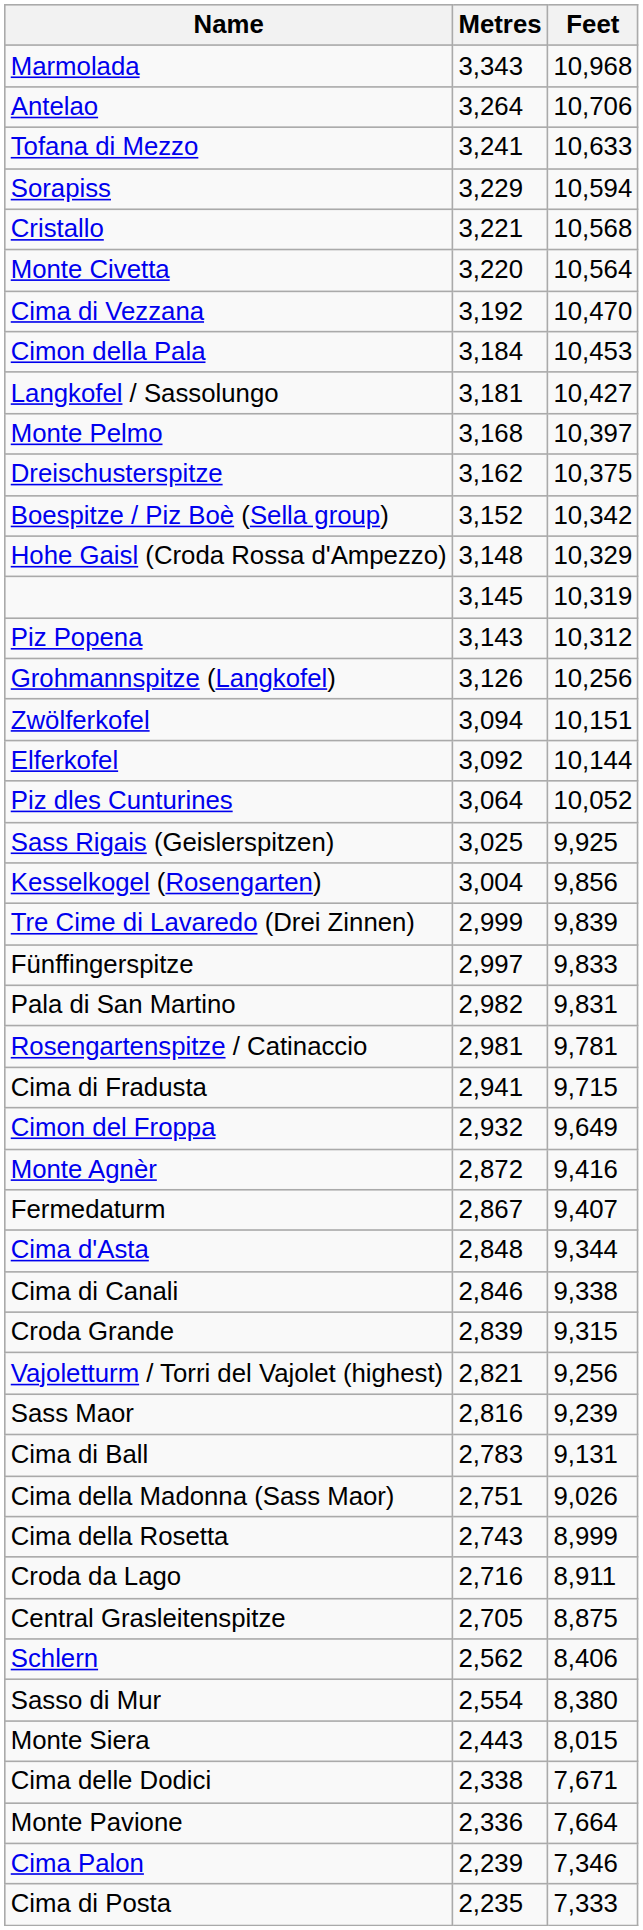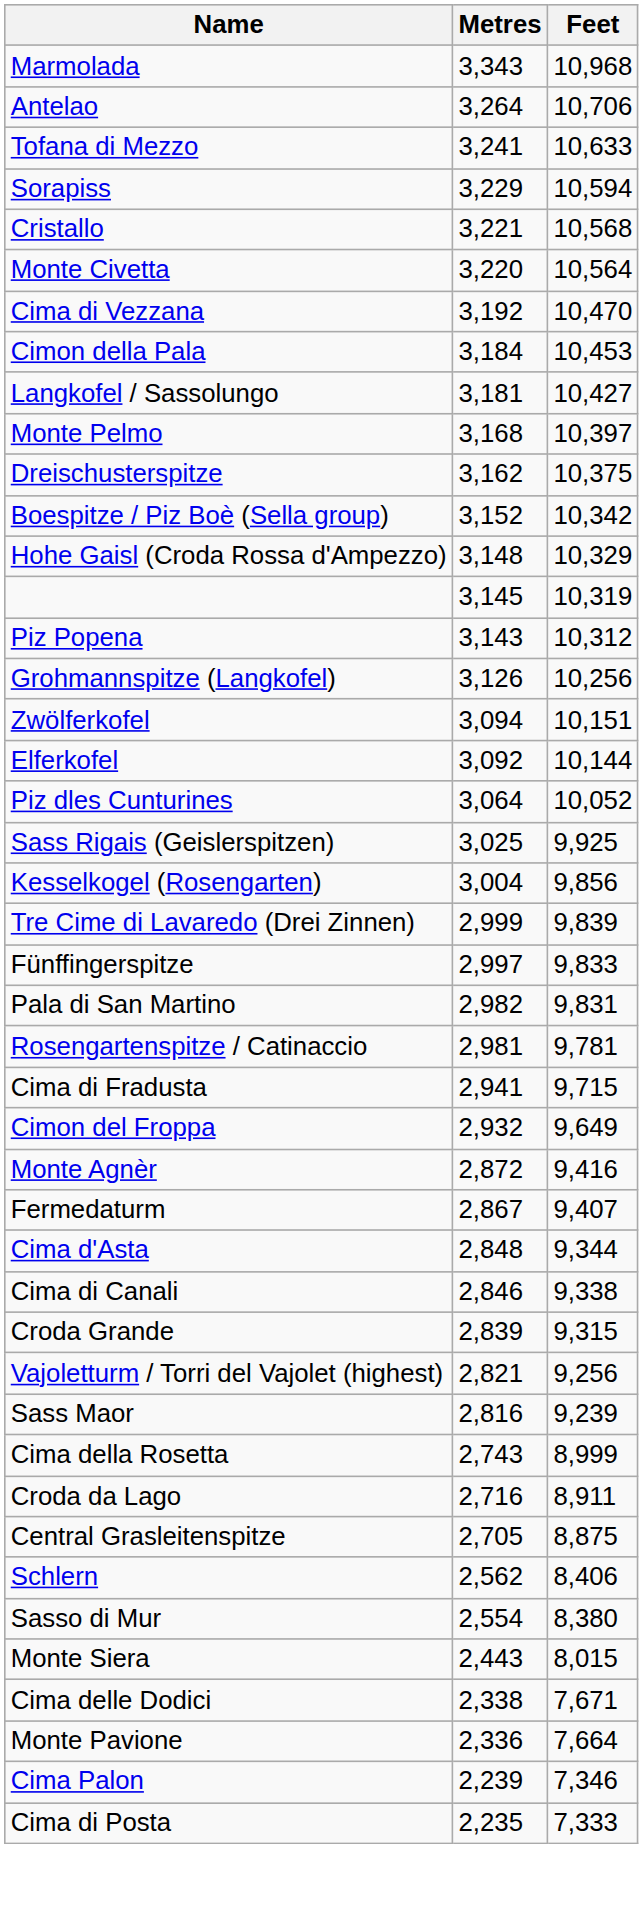- row: Cima di Ball | 2,783 | 9,131
- row: Cima della Madonna (Sass Maor) | 2,751 | 9,026
